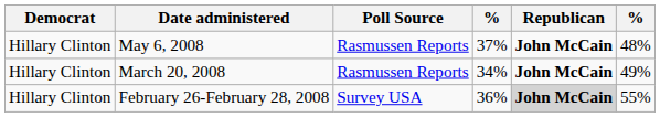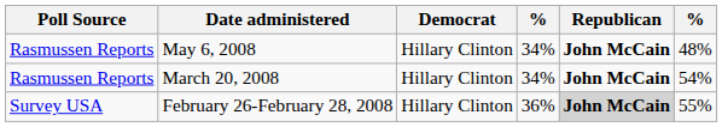columns swapped: Poll Source <-> Democrat
May 6, 2008 | column 4: 37% -> 34%
March 20, 2008 | column 6: 49% -> 54%
